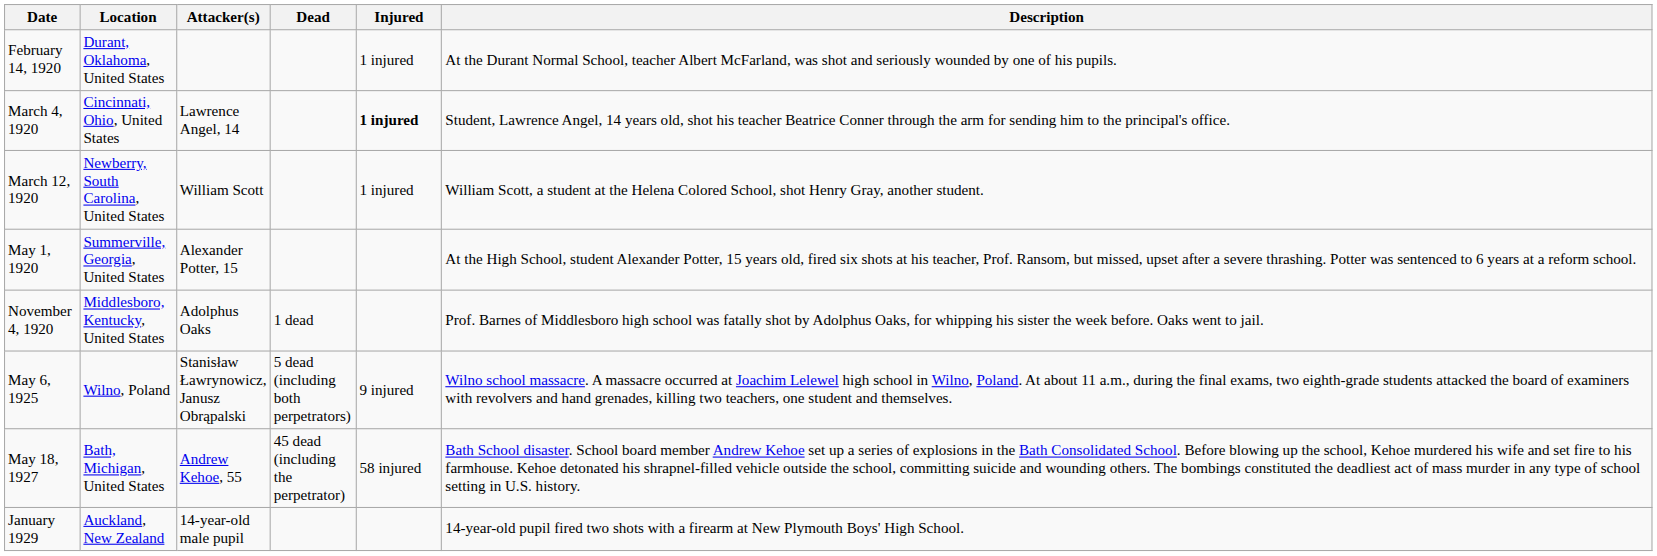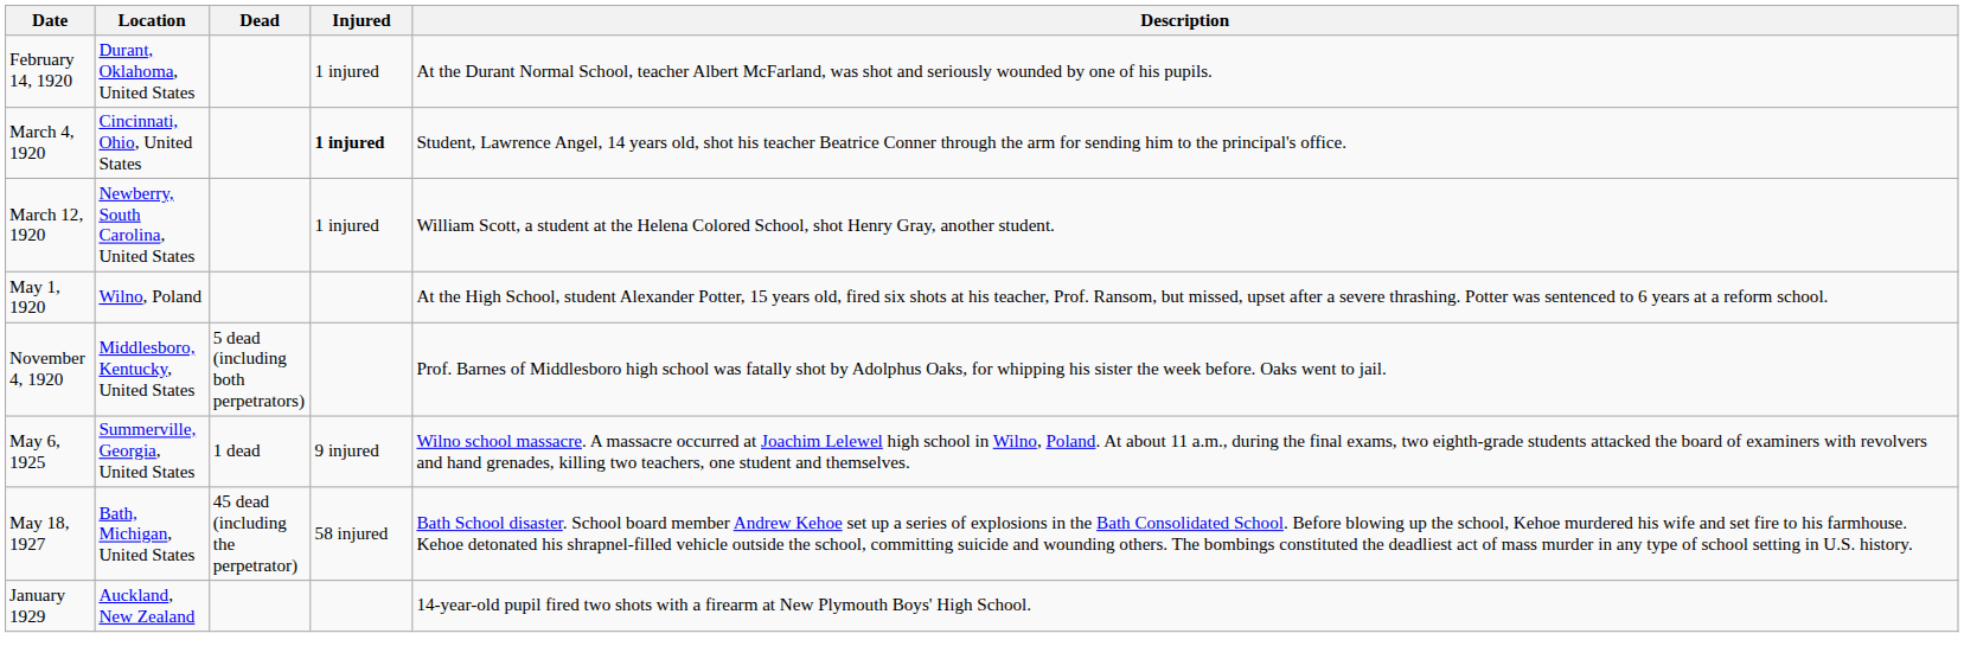- column: Attacker(s) | Lawrence Angel, 14 | William Scott | Alexander Potter, 15 | Adolphus Oaks | Stanisław Ławrynowicz, Janusz Obrąpalski | Andrew Kehoe, 55 | 14-year-old male pupil
May 1, 1920 | Location: Summerville, Georgia, United States -> Wilno, Poland
November 4, 1920 | Dead: 1 dead -> 5 dead (including both perpetrators)
May 6, 1925 | Location: Wilno, Poland -> Summerville, Georgia, United States
May 6, 1925 | Dead: 5 dead (including both perpetrators) -> 1 dead
